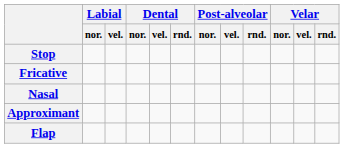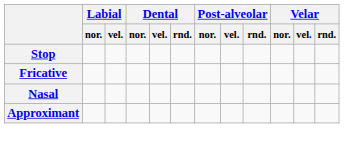- row: Flap
